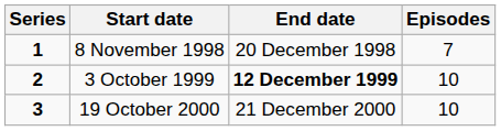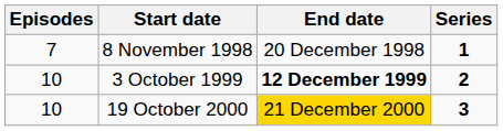columns swapped: Series <-> Episodes
19 October 2000 | End date: no background -> gold background
